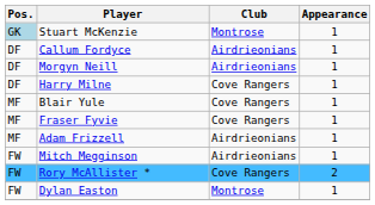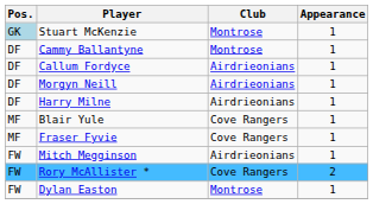+ row: DF | Cammy Ballantyne | Montrose | 1
Harry Milne | Club: Cove Rangers -> Airdrieonians
- row: MF | Adam Frizzell | Airdrieonians | 1
